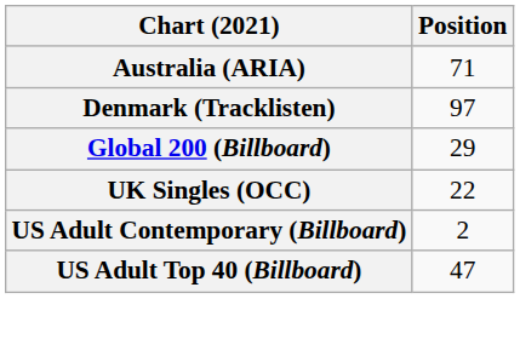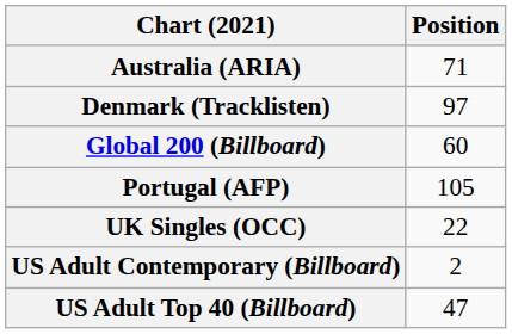Global 200 (Billboard) | Position: 29 -> 60
+ row: Portugal (AFP) | 105
